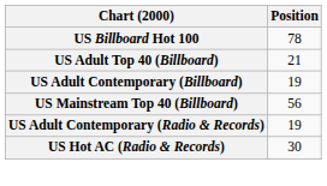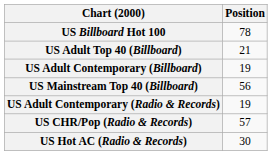+ row: US CHR/Pop (Radio & Records) | 57
